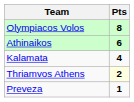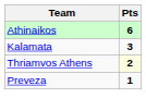- row: Olympiacos Volos | 8
Kalamata | Pts: 4 -> 3
